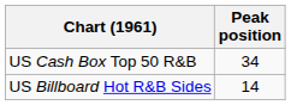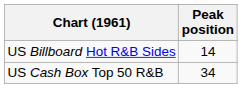rows swapped: US Billboard Hot R&B Sides <-> US Cash Box Top 50 R&B
